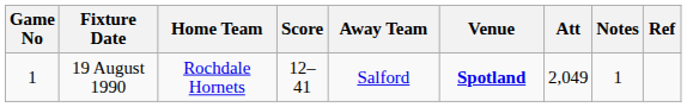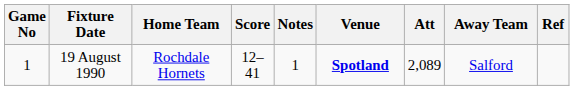columns swapped: Away Team <-> Notes
19 August 1990 | Att: 2,049 -> 2,089
